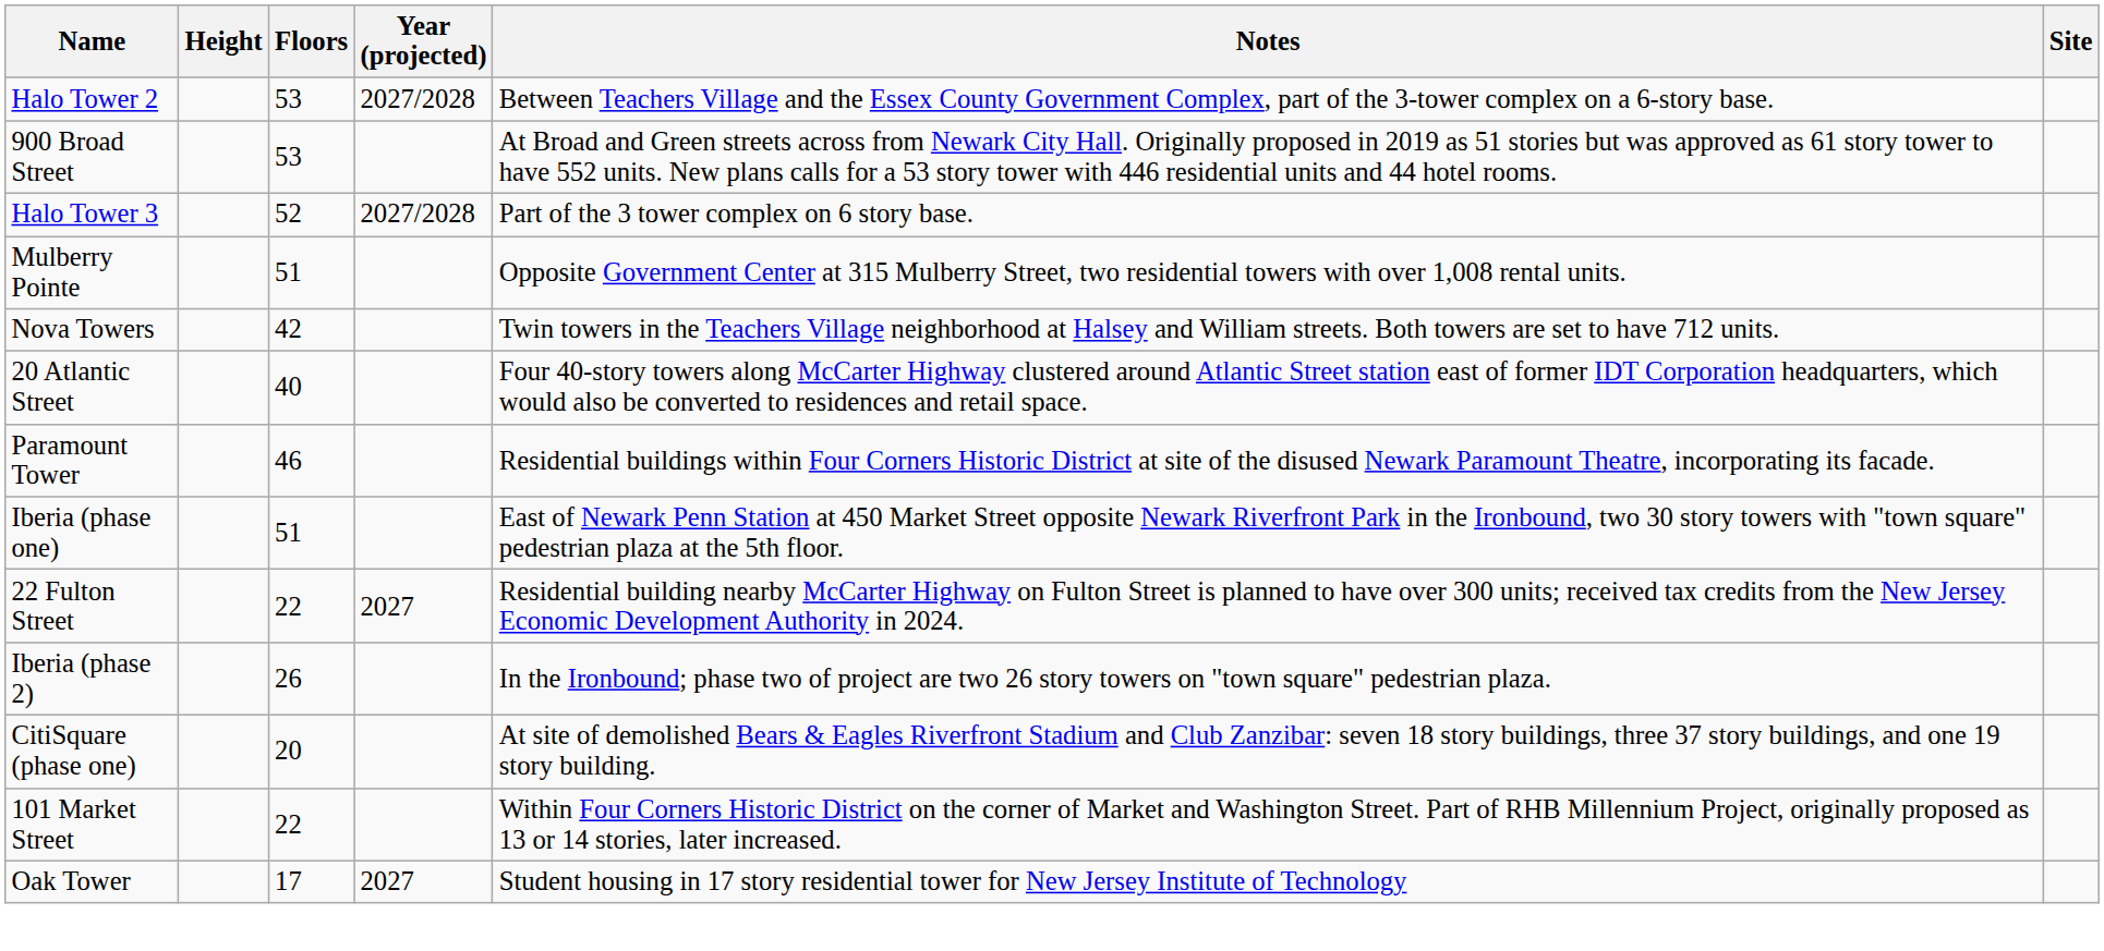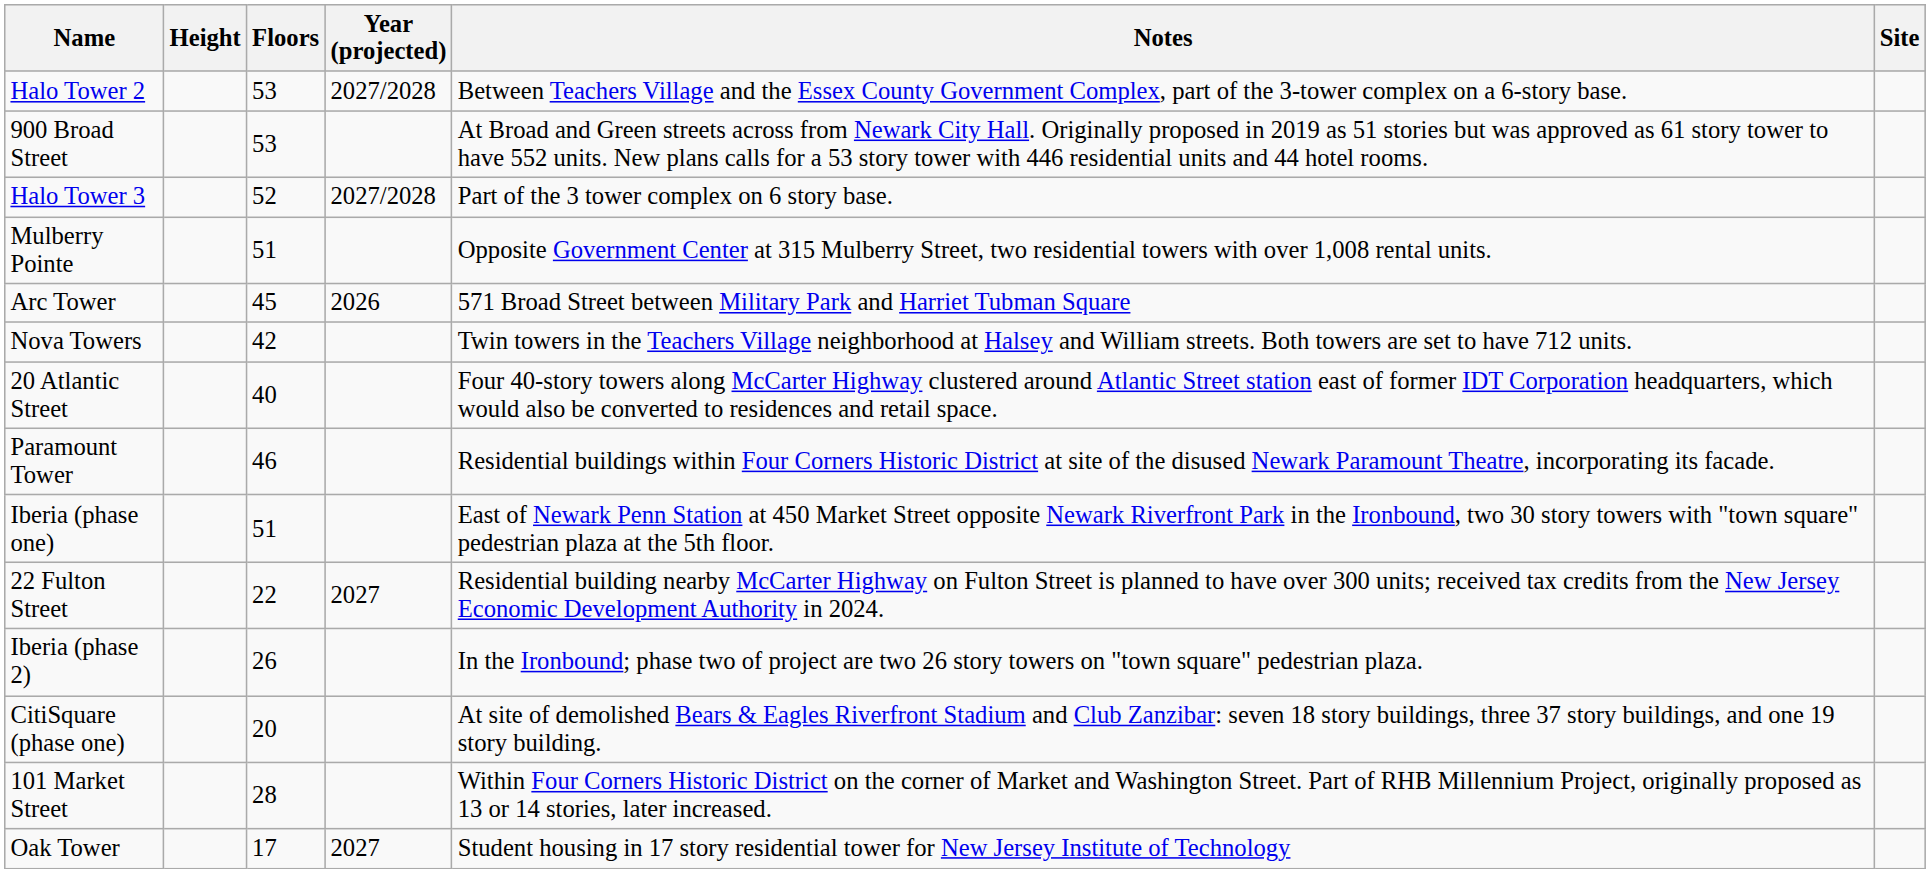+ row: Arc Tower | 45 | 2026 | 571 Broad Street between Military Park and Harriet Tubman Square
101 Market Street | Floors: 22 -> 28
